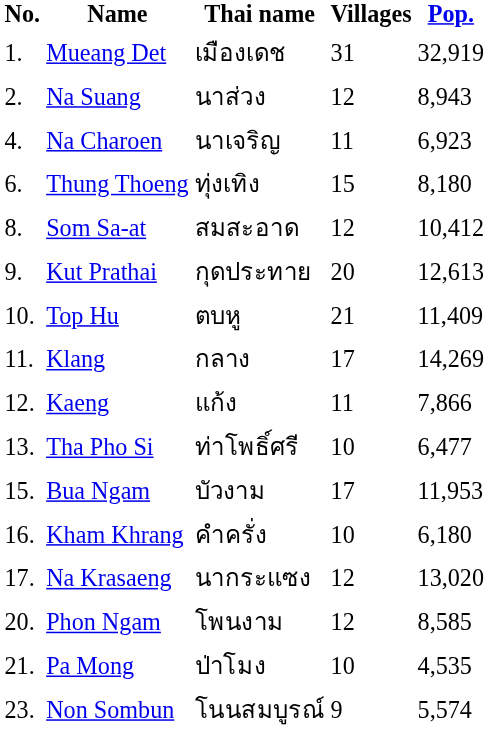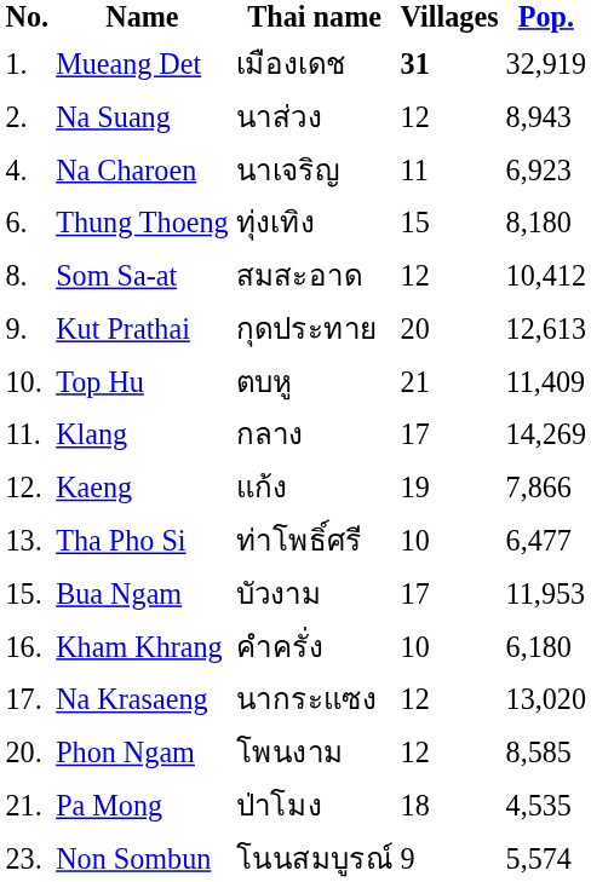Mueang Det | Villages: normal -> bold
Kaeng | Villages: 11 -> 19
Pa Mong | Villages: 10 -> 18
